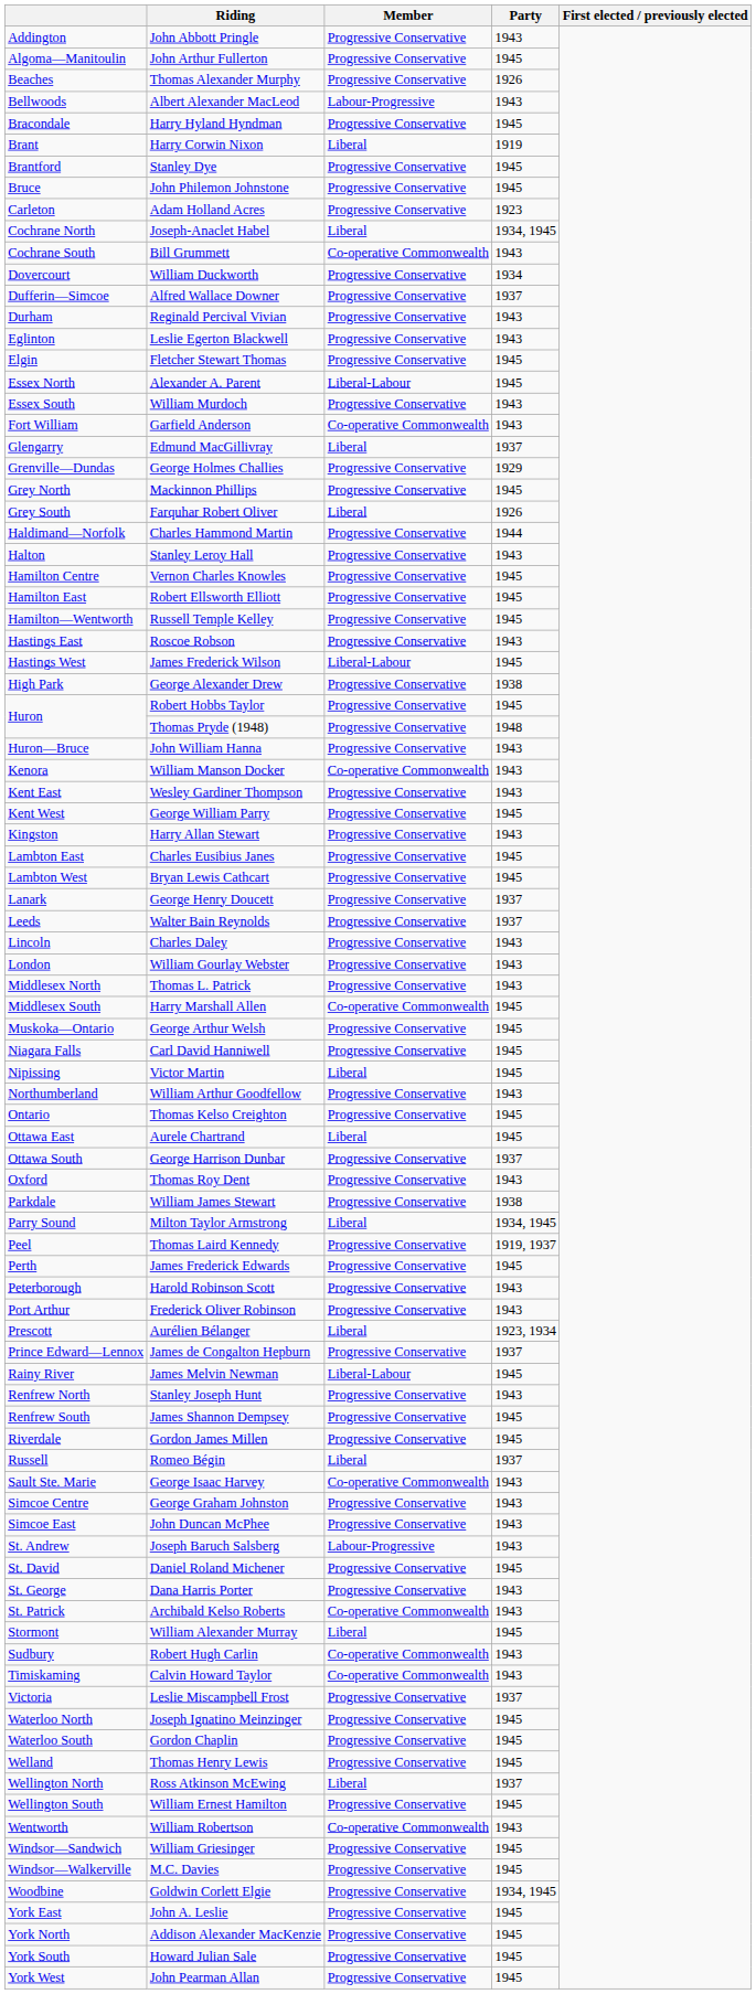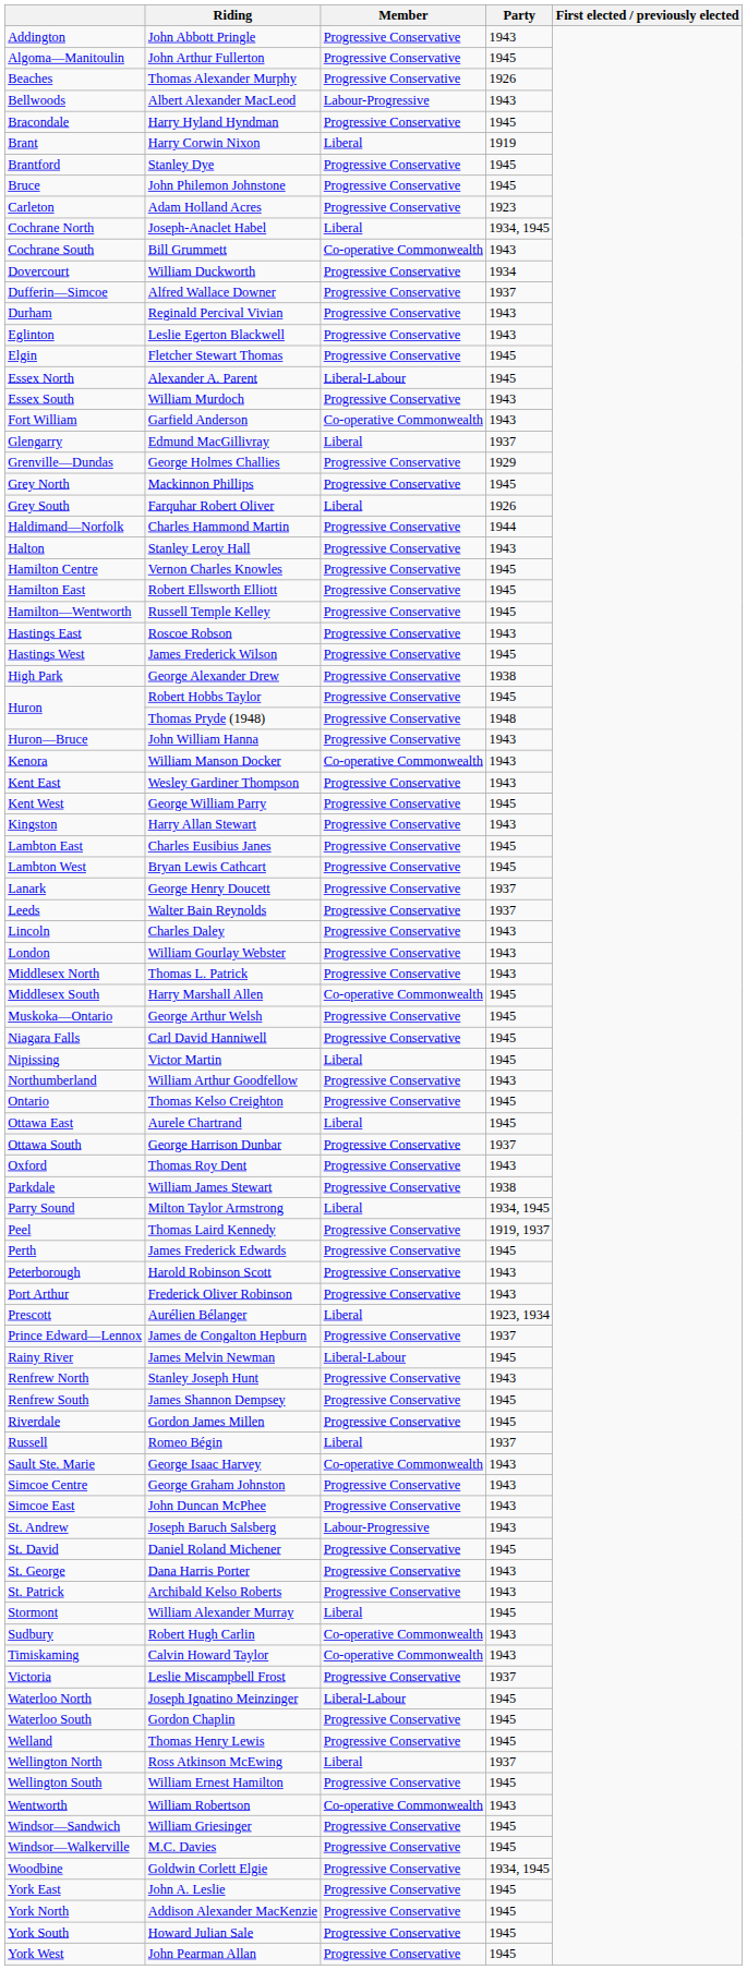James Frederick Wilson | Member: Liberal-Labour -> Progressive Conservative
Archibald Kelso Roberts | Member: Co-operative Commonwealth -> Progressive Conservative
Joseph Ignatino Meinzinger | Member: Progressive Conservative -> Liberal-Labour
